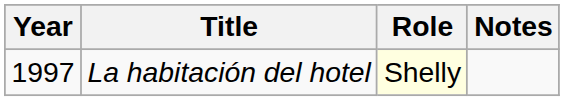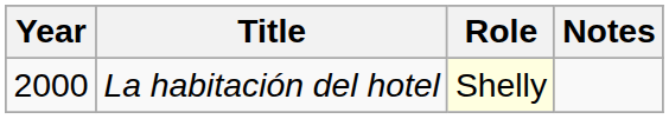La habitación del hotel | Year: 1997 -> 2000
